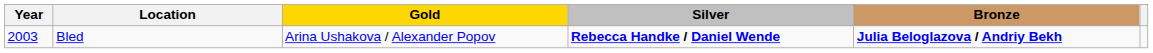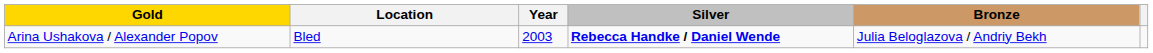columns swapped: Year <-> Gold
Bled | Bronze: bold -> normal
